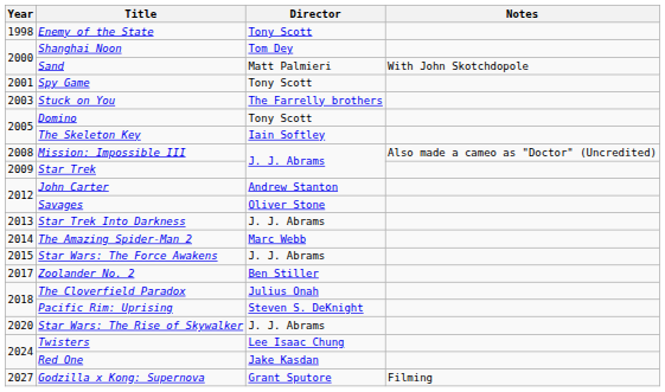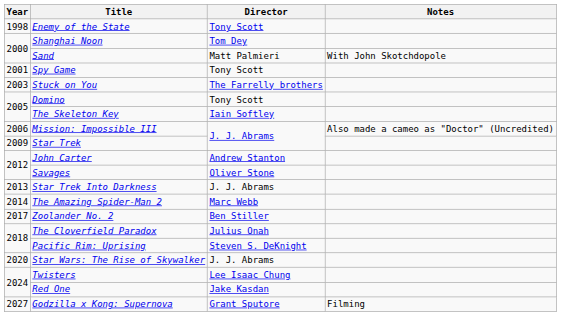Mission: Impossible III | Year: 2008 -> 2006
- row: 2015 | Star Wars: The Force Awakens | J. J. Abrams
